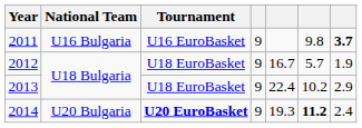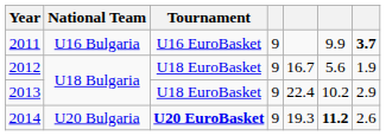2011 | column 6: 9.8 -> 9.9
2012 | column 6: 5.7 -> 5.6
2014 | column 7: 2.4 -> 2.6
